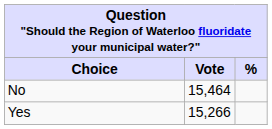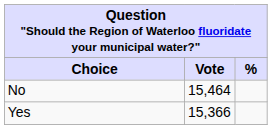Yes | Vote: 15,266 -> 15,366
